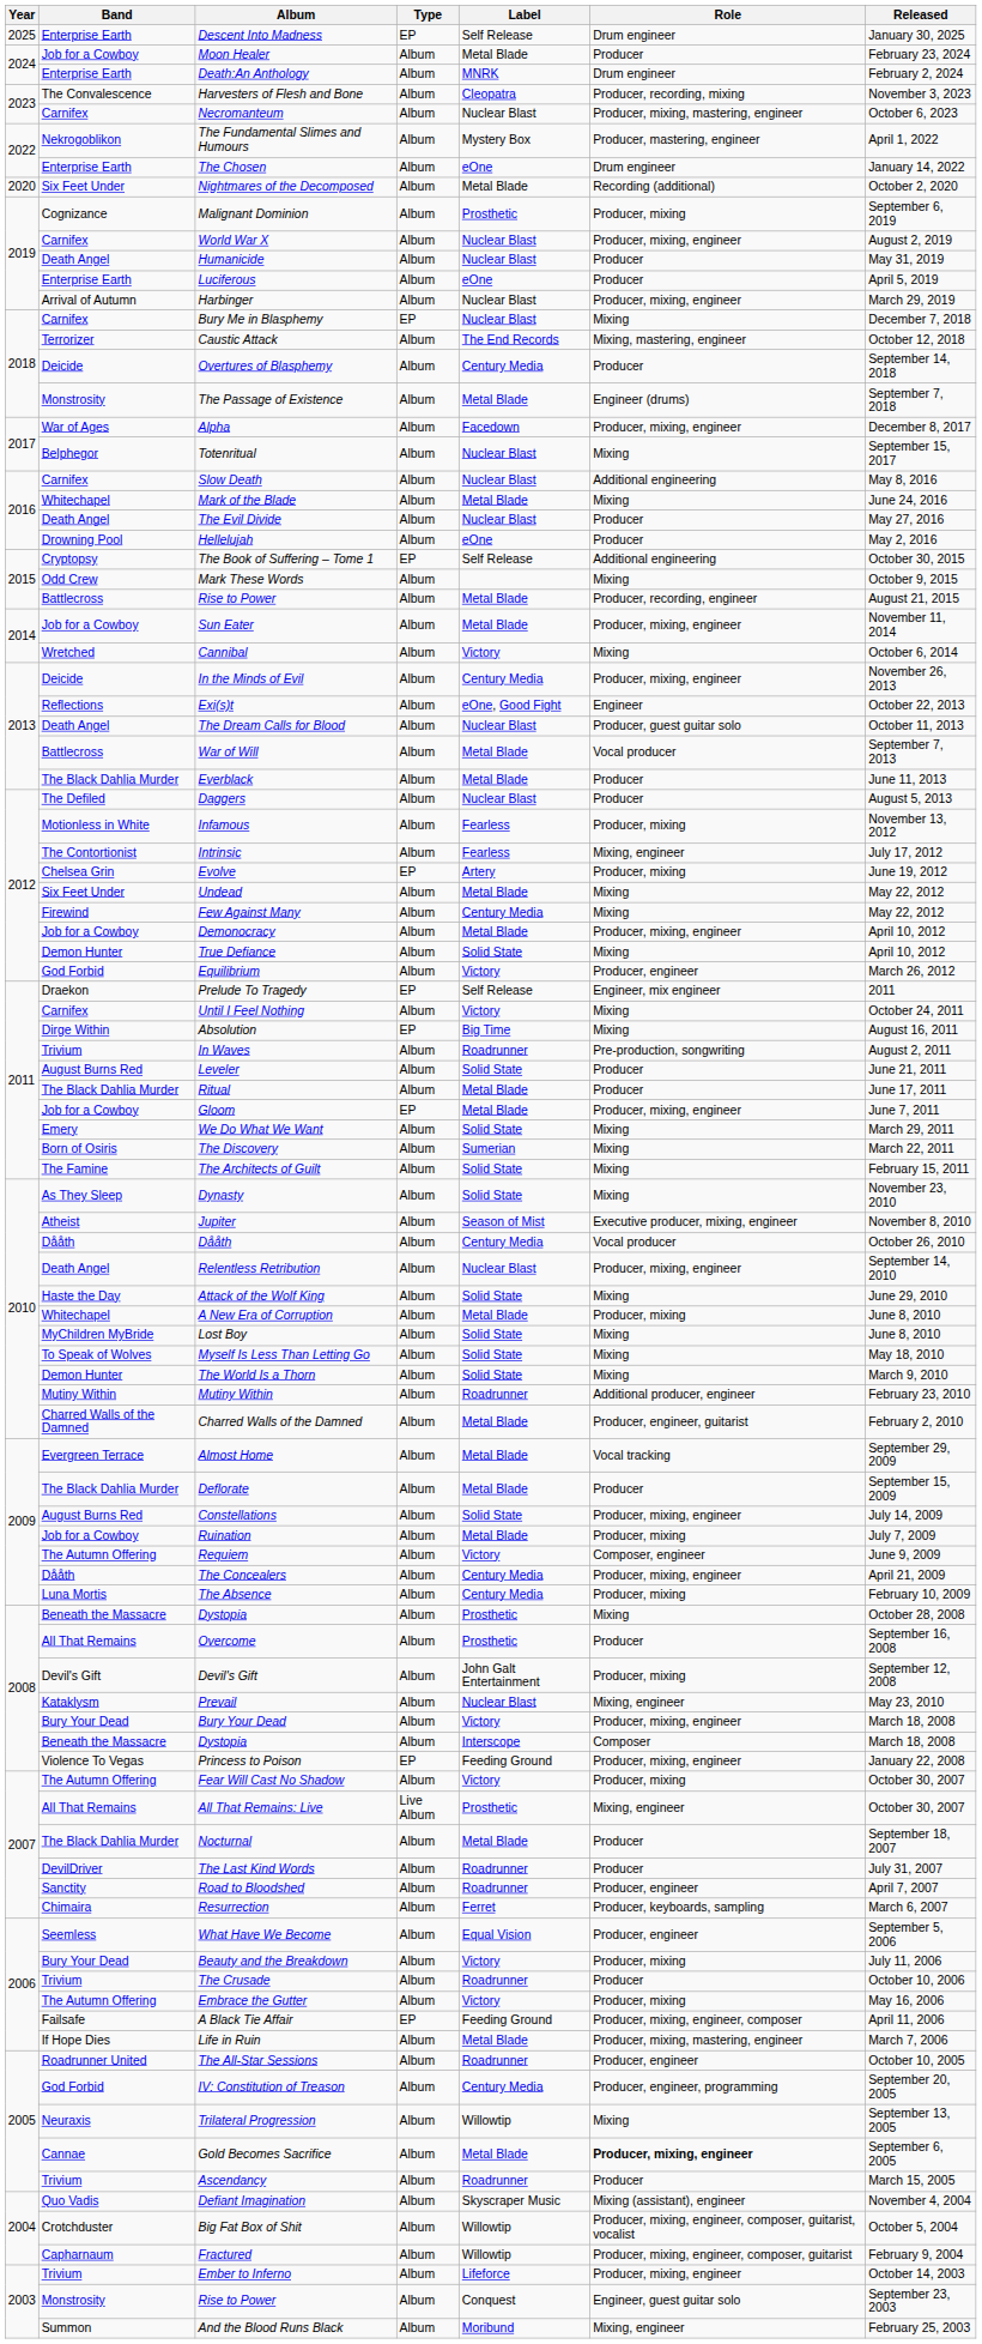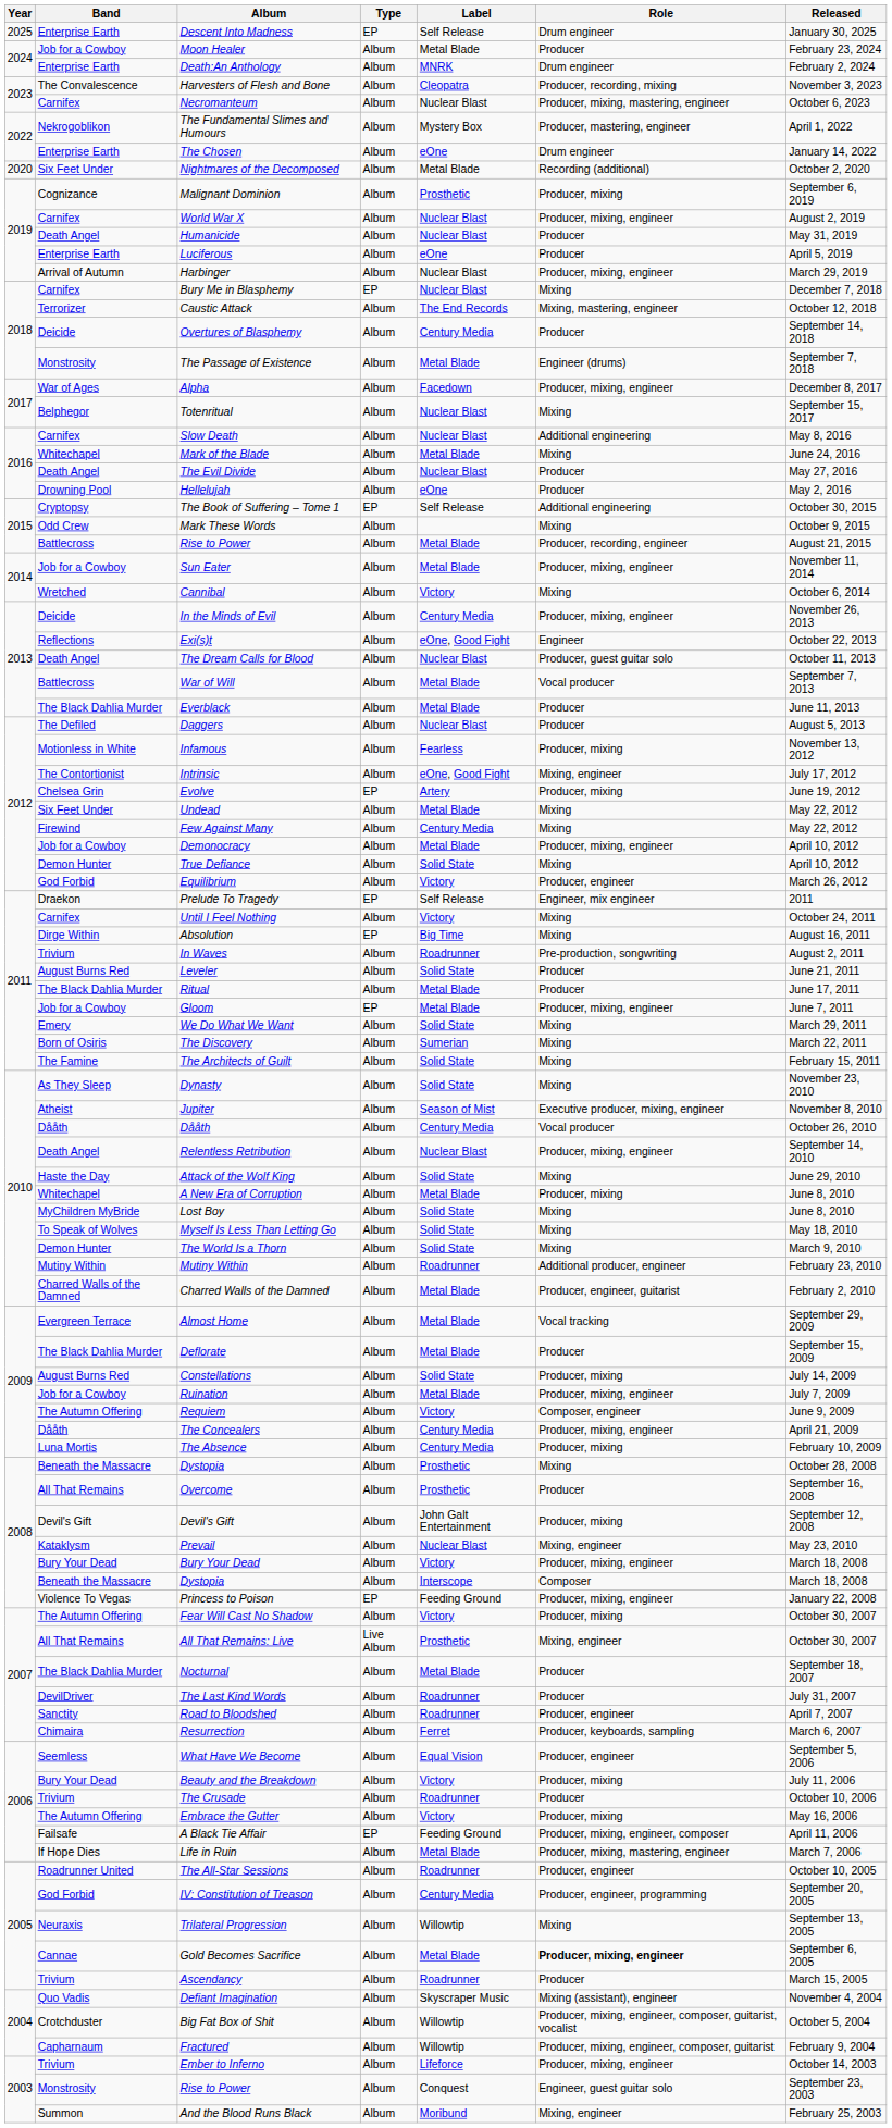Intrinsic | Label: Fearless -> eOne, Good Fight
Constellations | Role: Producer, mixing, engineer -> Producer, mixing
Ruination | Role: Producer, mixing -> Producer, mixing, engineer
